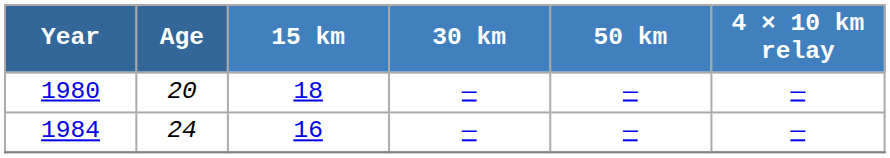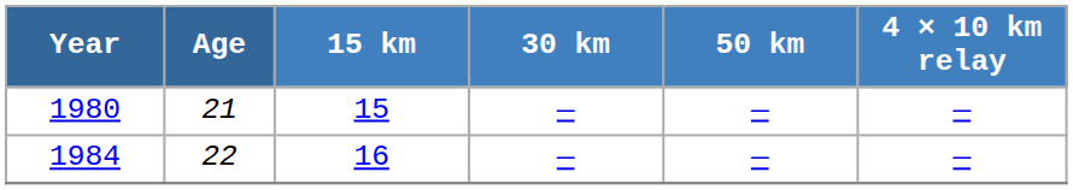1980 | Age: 20 -> 21
1980 | 15 km: 18 -> 15
1984 | Age: 24 -> 22
